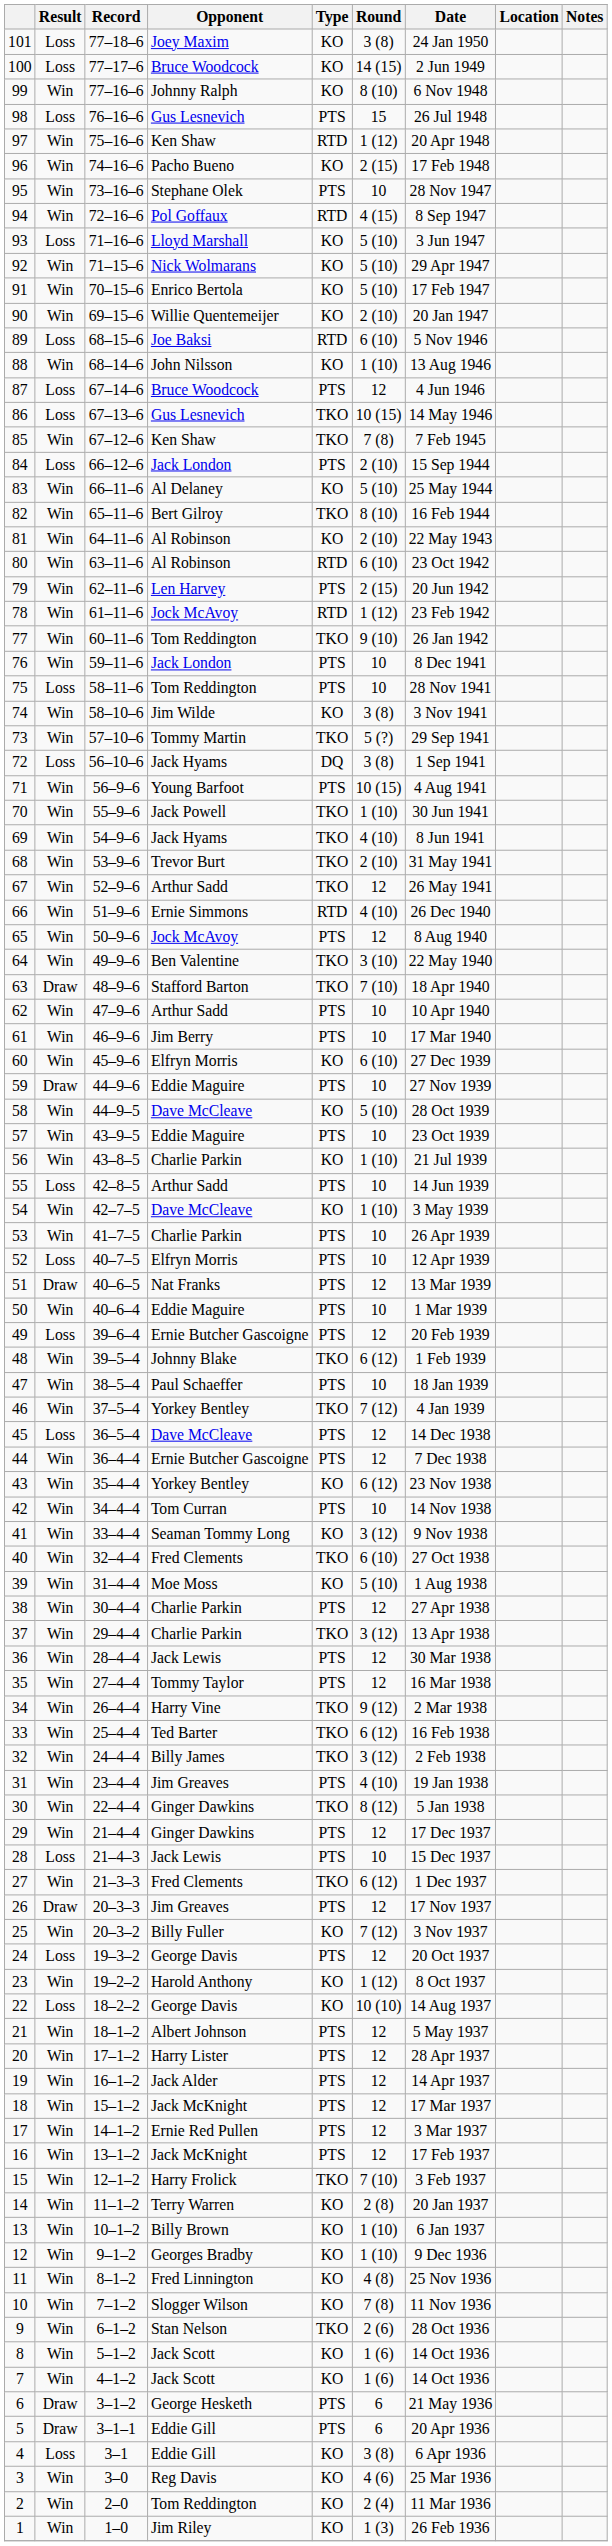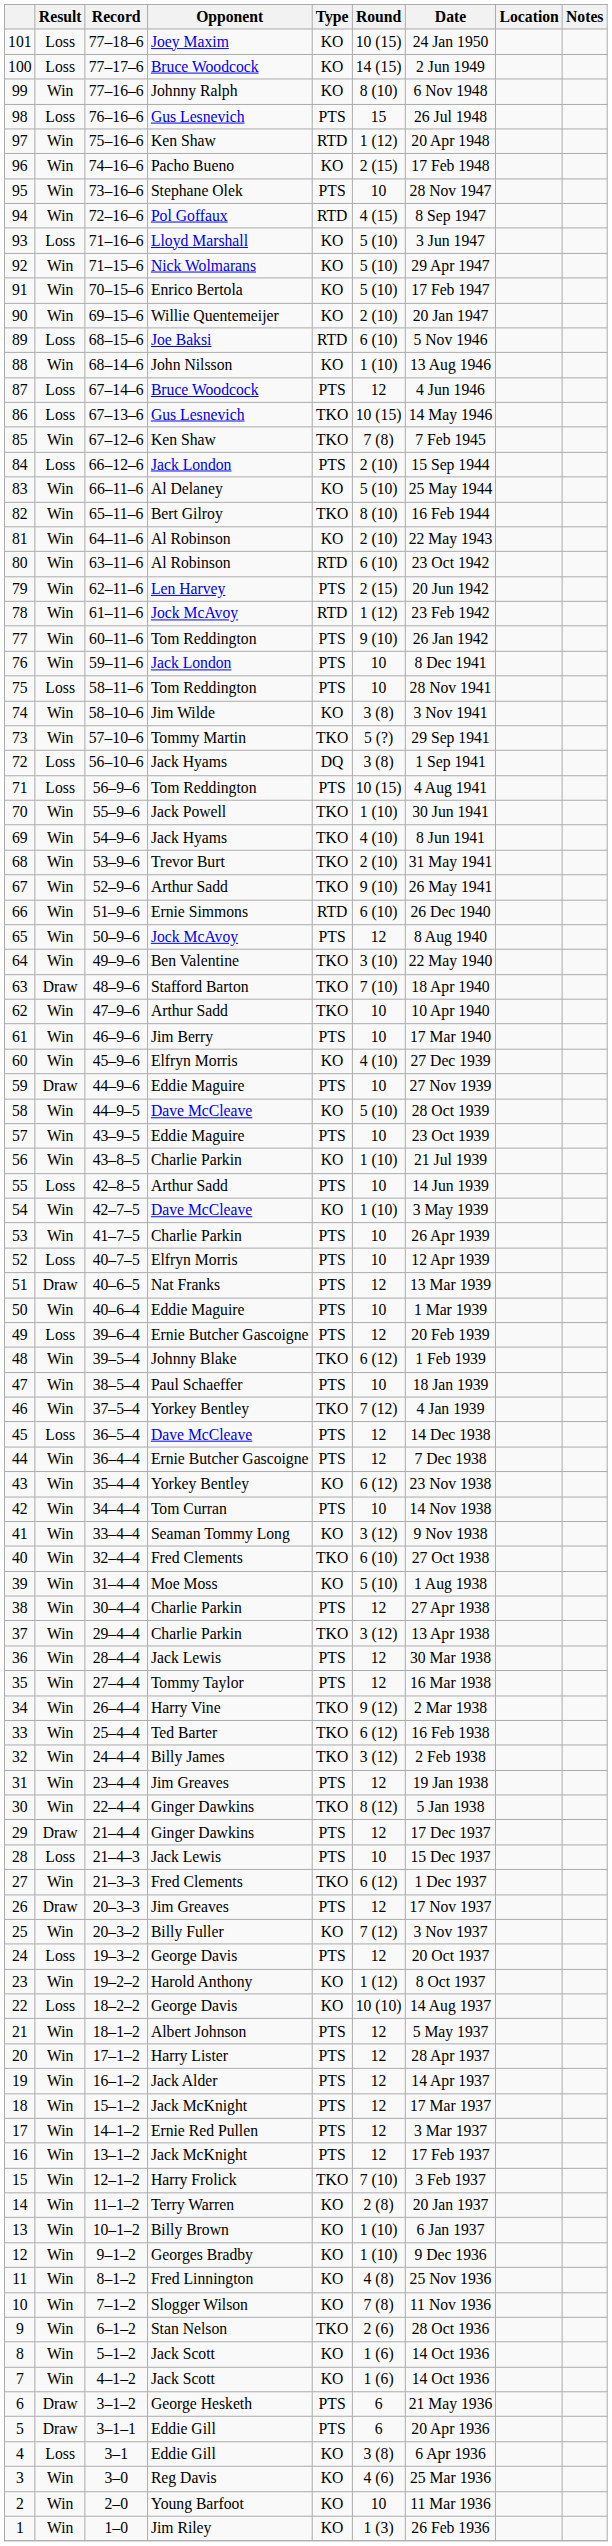101 | Round: 3 (8) -> 10 (15)
77 | Type: TKO -> PTS
71 | Result: Win -> Loss
71 | Opponent: Young Barfoot -> Tom Reddington
67 | Round: 12 -> 9 (10)
66 | Round: 4 (10) -> 6 (10)
62 | Type: PTS -> TKO
60 | Round: 6 (10) -> 4 (10)
31 | Round: 4 (10) -> 12
29 | Result: Win -> Draw
2 | Opponent: Tom Reddington -> Young Barfoot
2 | Round: 2 (4) -> 10
